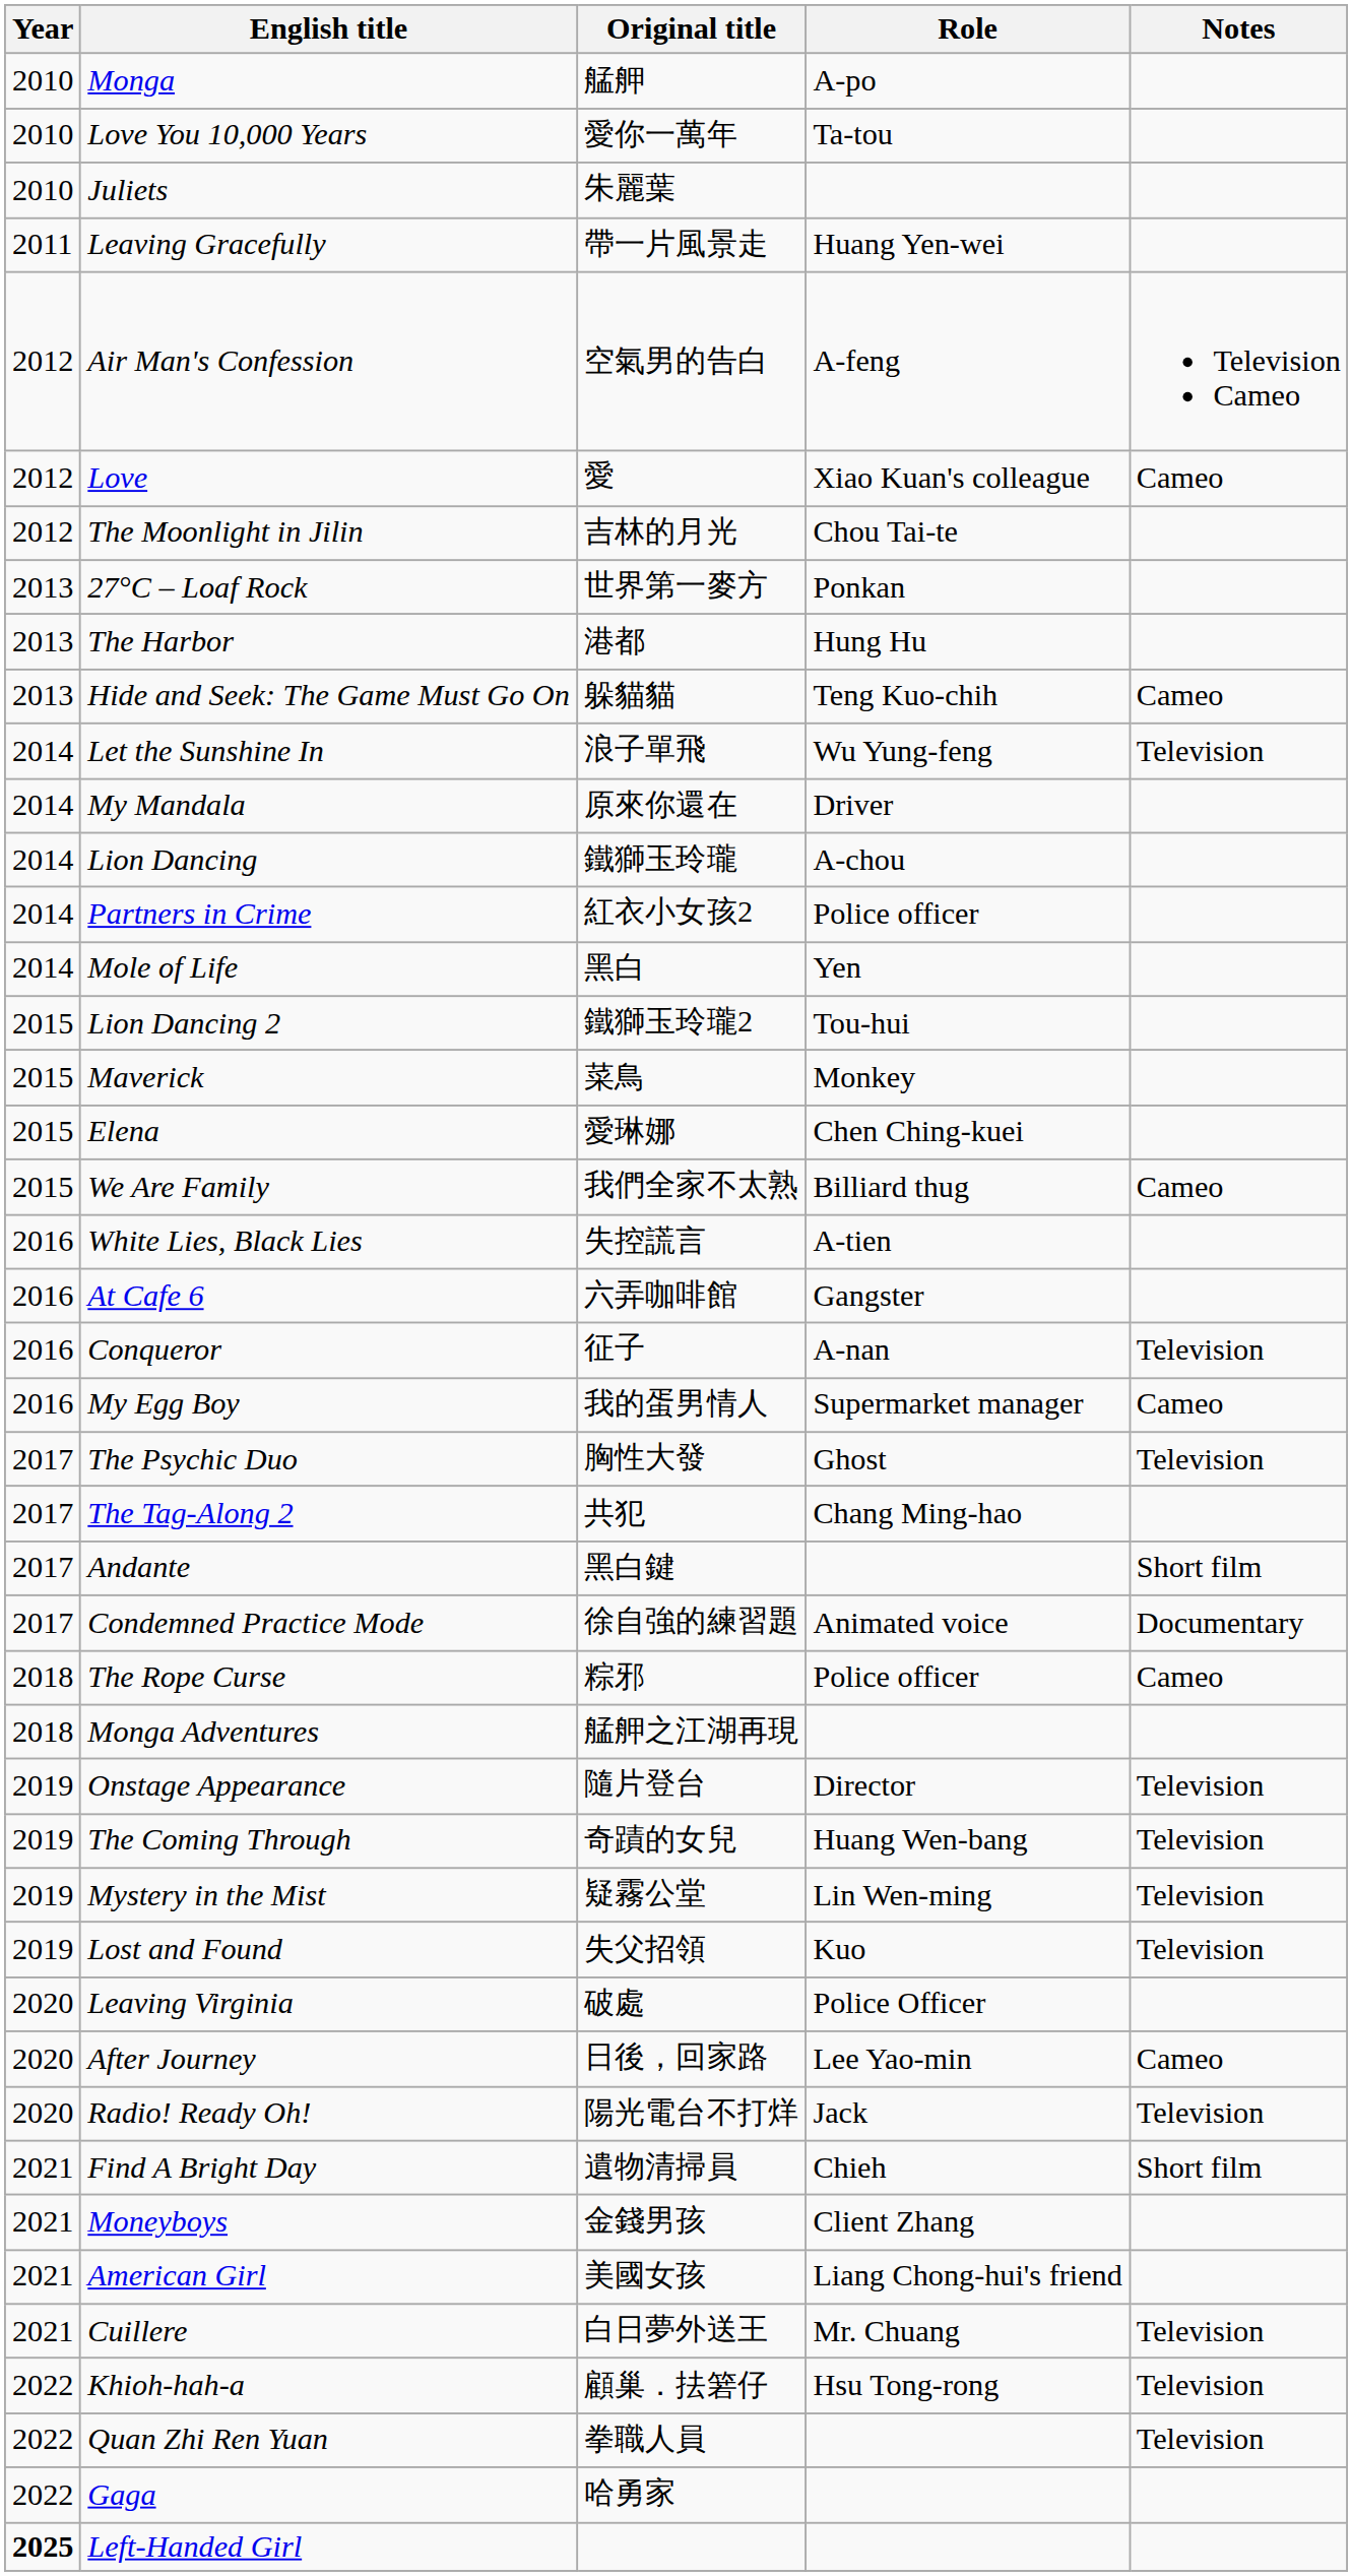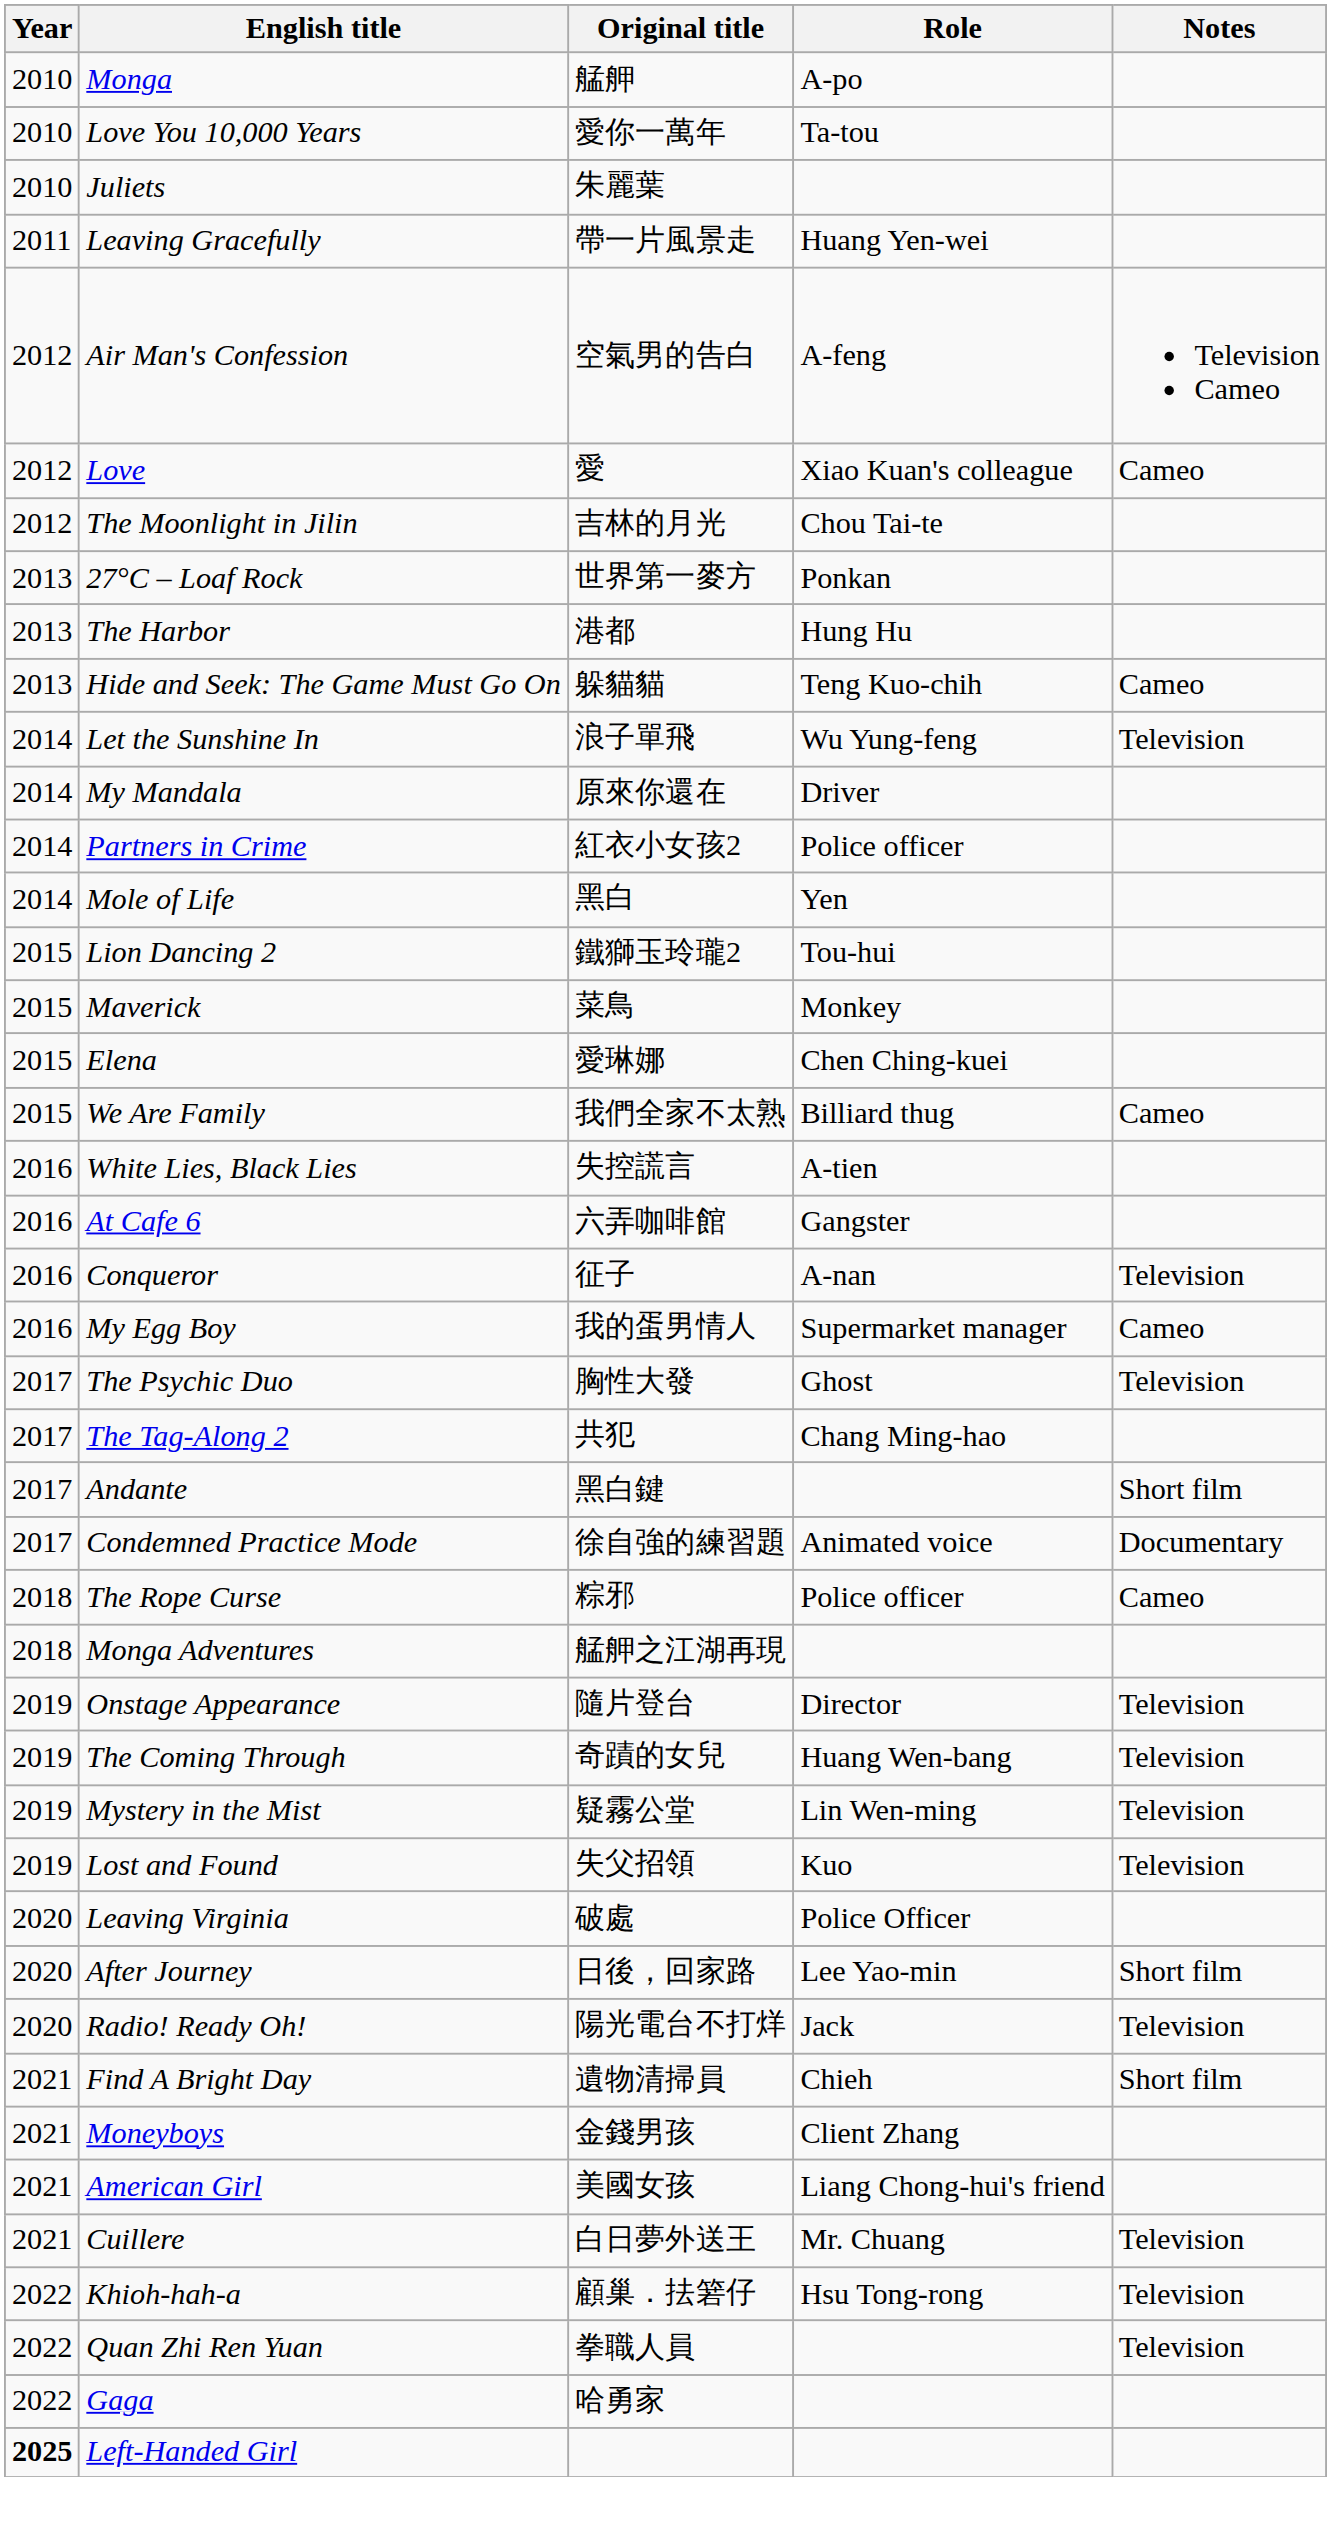- row: 2014 | Lion Dancing | 鐵獅玉玲瓏 | A-chou
After Journey | Notes: Cameo -> Short film
